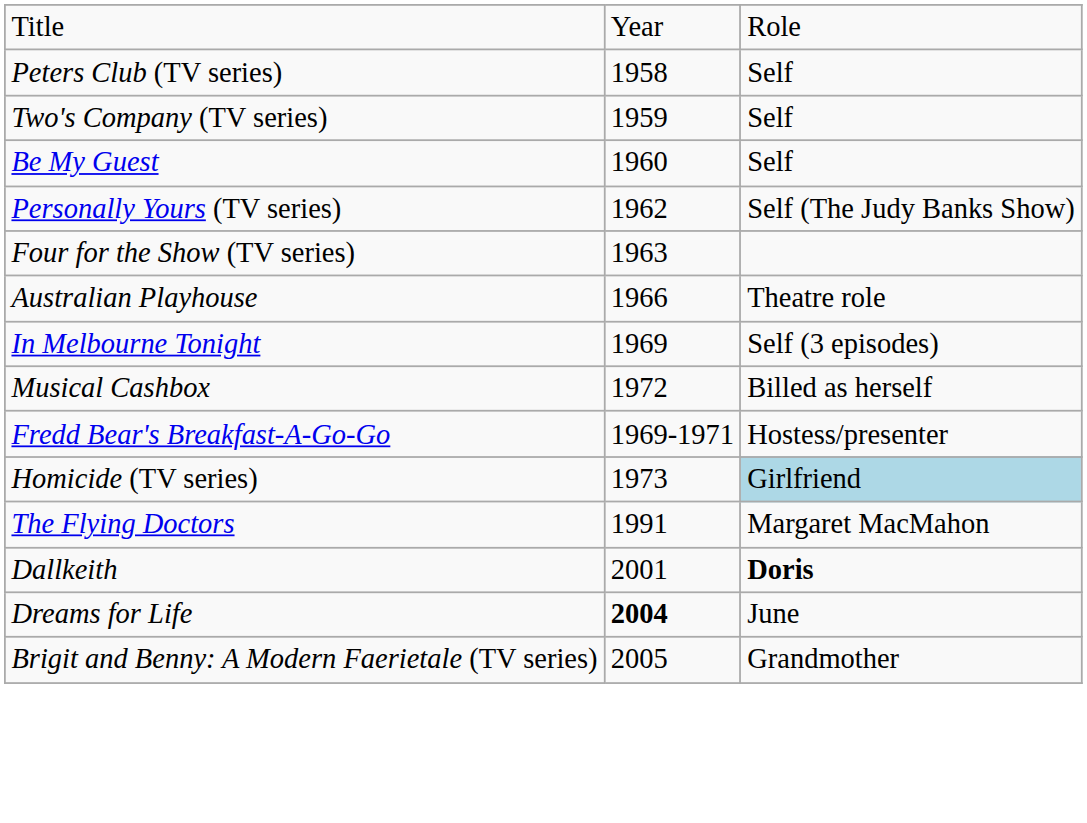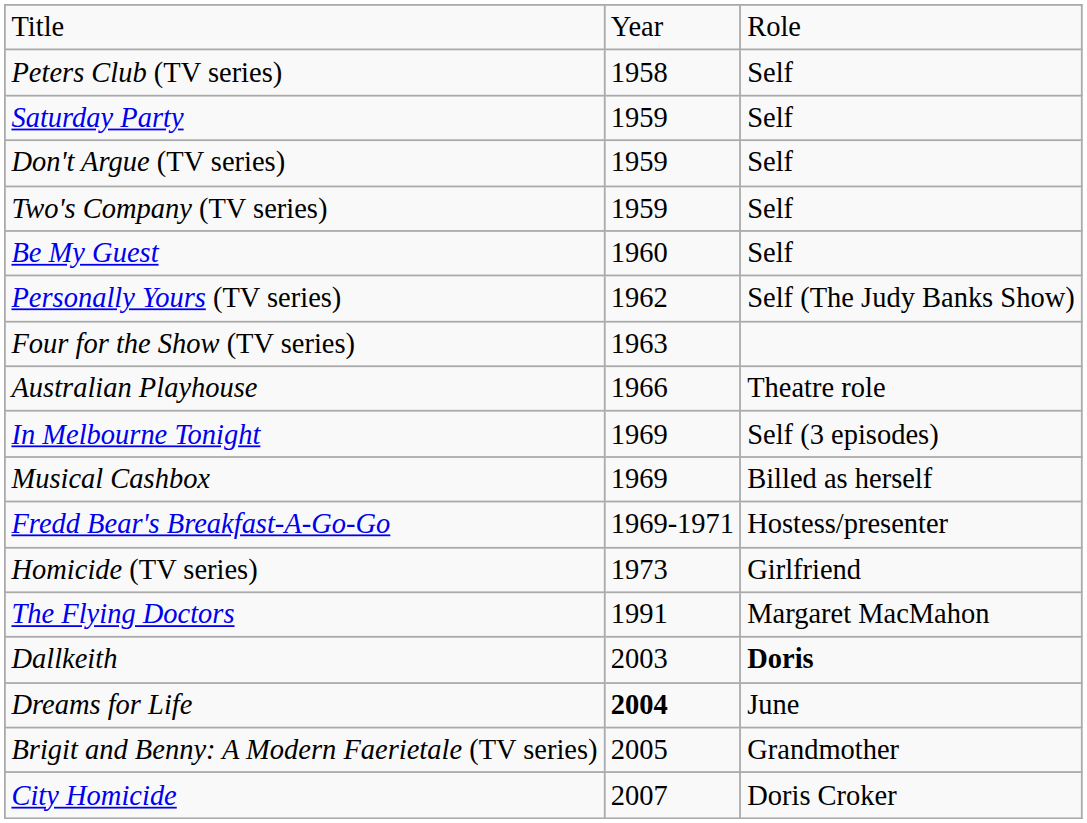+ row: Saturday Party | 1959 | Self
+ row: Don't Argue (TV series) | 1959 | Self
Musical Cashbox | column 2: 1972 -> 1969
Homicide (TV series) | column 3: lightblue background -> no background
Dallkeith | column 2: 2001 -> 2003
+ row: City Homicide | 2007 | Doris Croker
